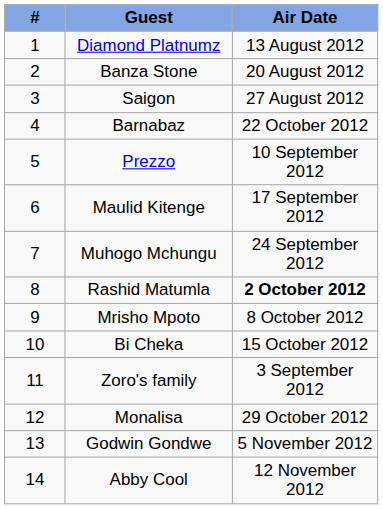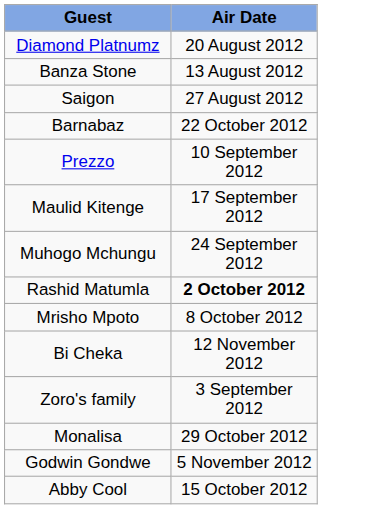- column: # | 1 | 2 | 3 | 4 | 5 | 6 | 7 | 8 | 9 | 10 | 11 | 12 | 13 | 14
Diamond Platnumz | Air Date: 13 August 2012 -> 20 August 2012
Banza Stone | Air Date: 20 August 2012 -> 13 August 2012
Bi Cheka | Air Date: 15 October 2012 -> 12 November 2012
Abby Cool | Air Date: 12 November 2012 -> 15 October 2012
